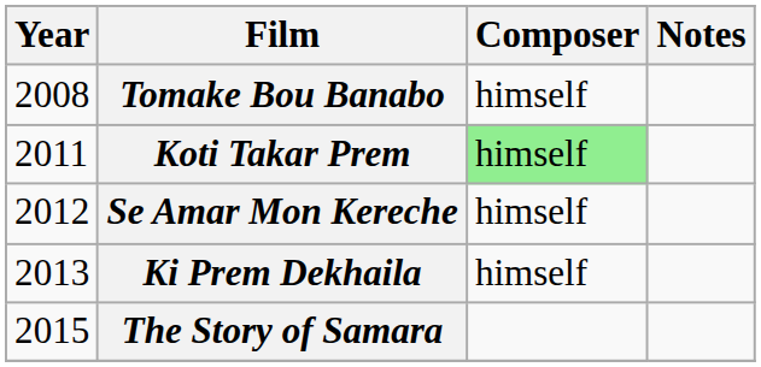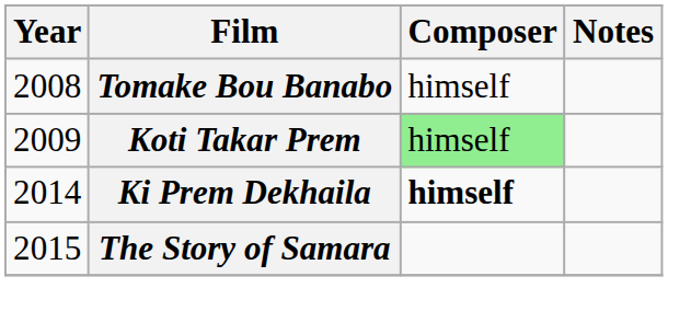Koti Takar Prem | Year: 2011 -> 2009
- row: 2012 | Se Amar Mon Kereche | himself
Ki Prem Dekhaila | Year: 2013 -> 2014
Ki Prem Dekhaila | Composer: normal -> bold
